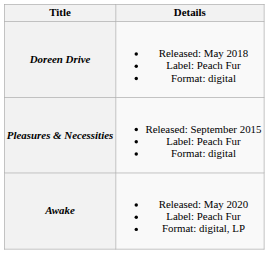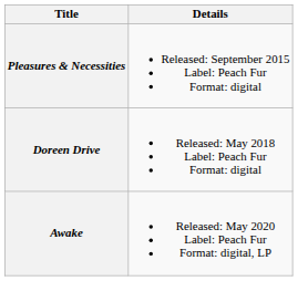rows swapped: Pleasures & Necessities <-> Doreen Drive
